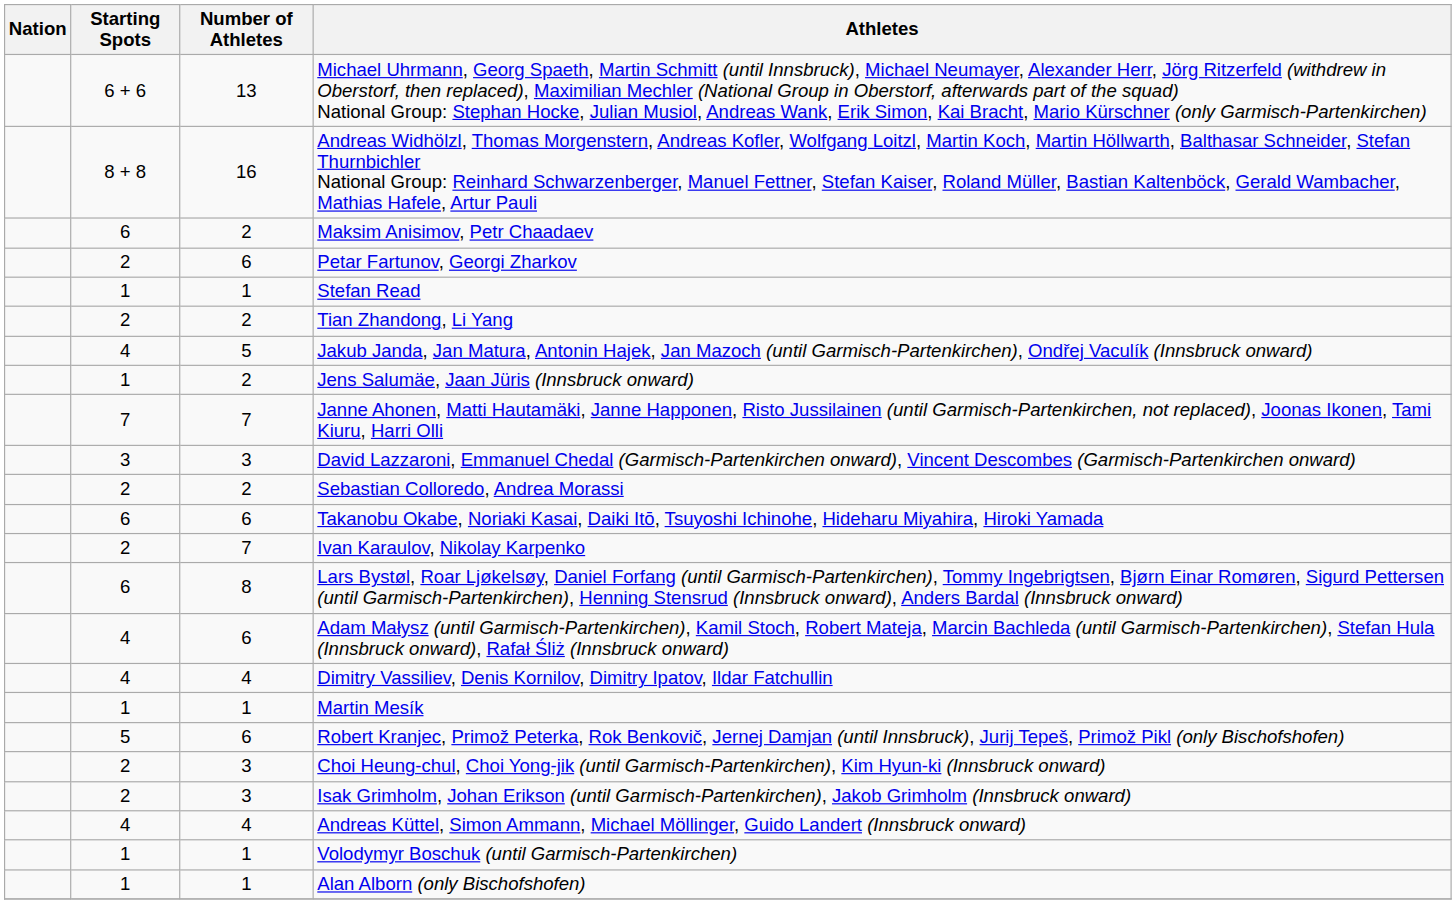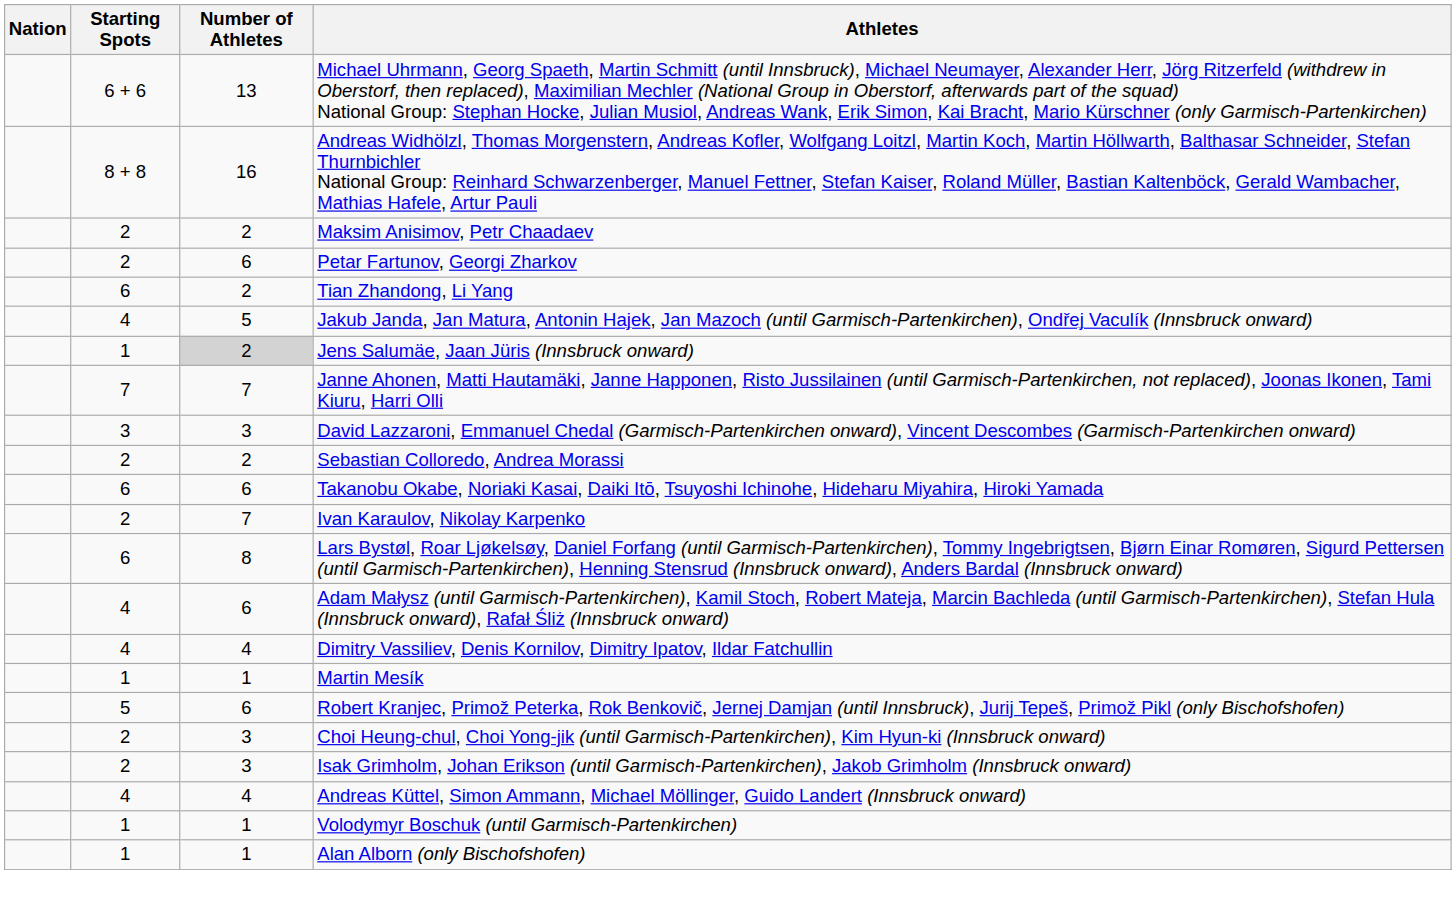Maksim Anisimov, Petr Chaadaev | Starting Spots: 6 -> 2
- row: 1 | 1 | Stefan Read
Tian Zhandong, Li Yang | Starting Spots: 2 -> 6
Jens Salumäe, Jaan Jüris (Innsbruck onward) | Number of Athletes: no background -> lightgrey background
